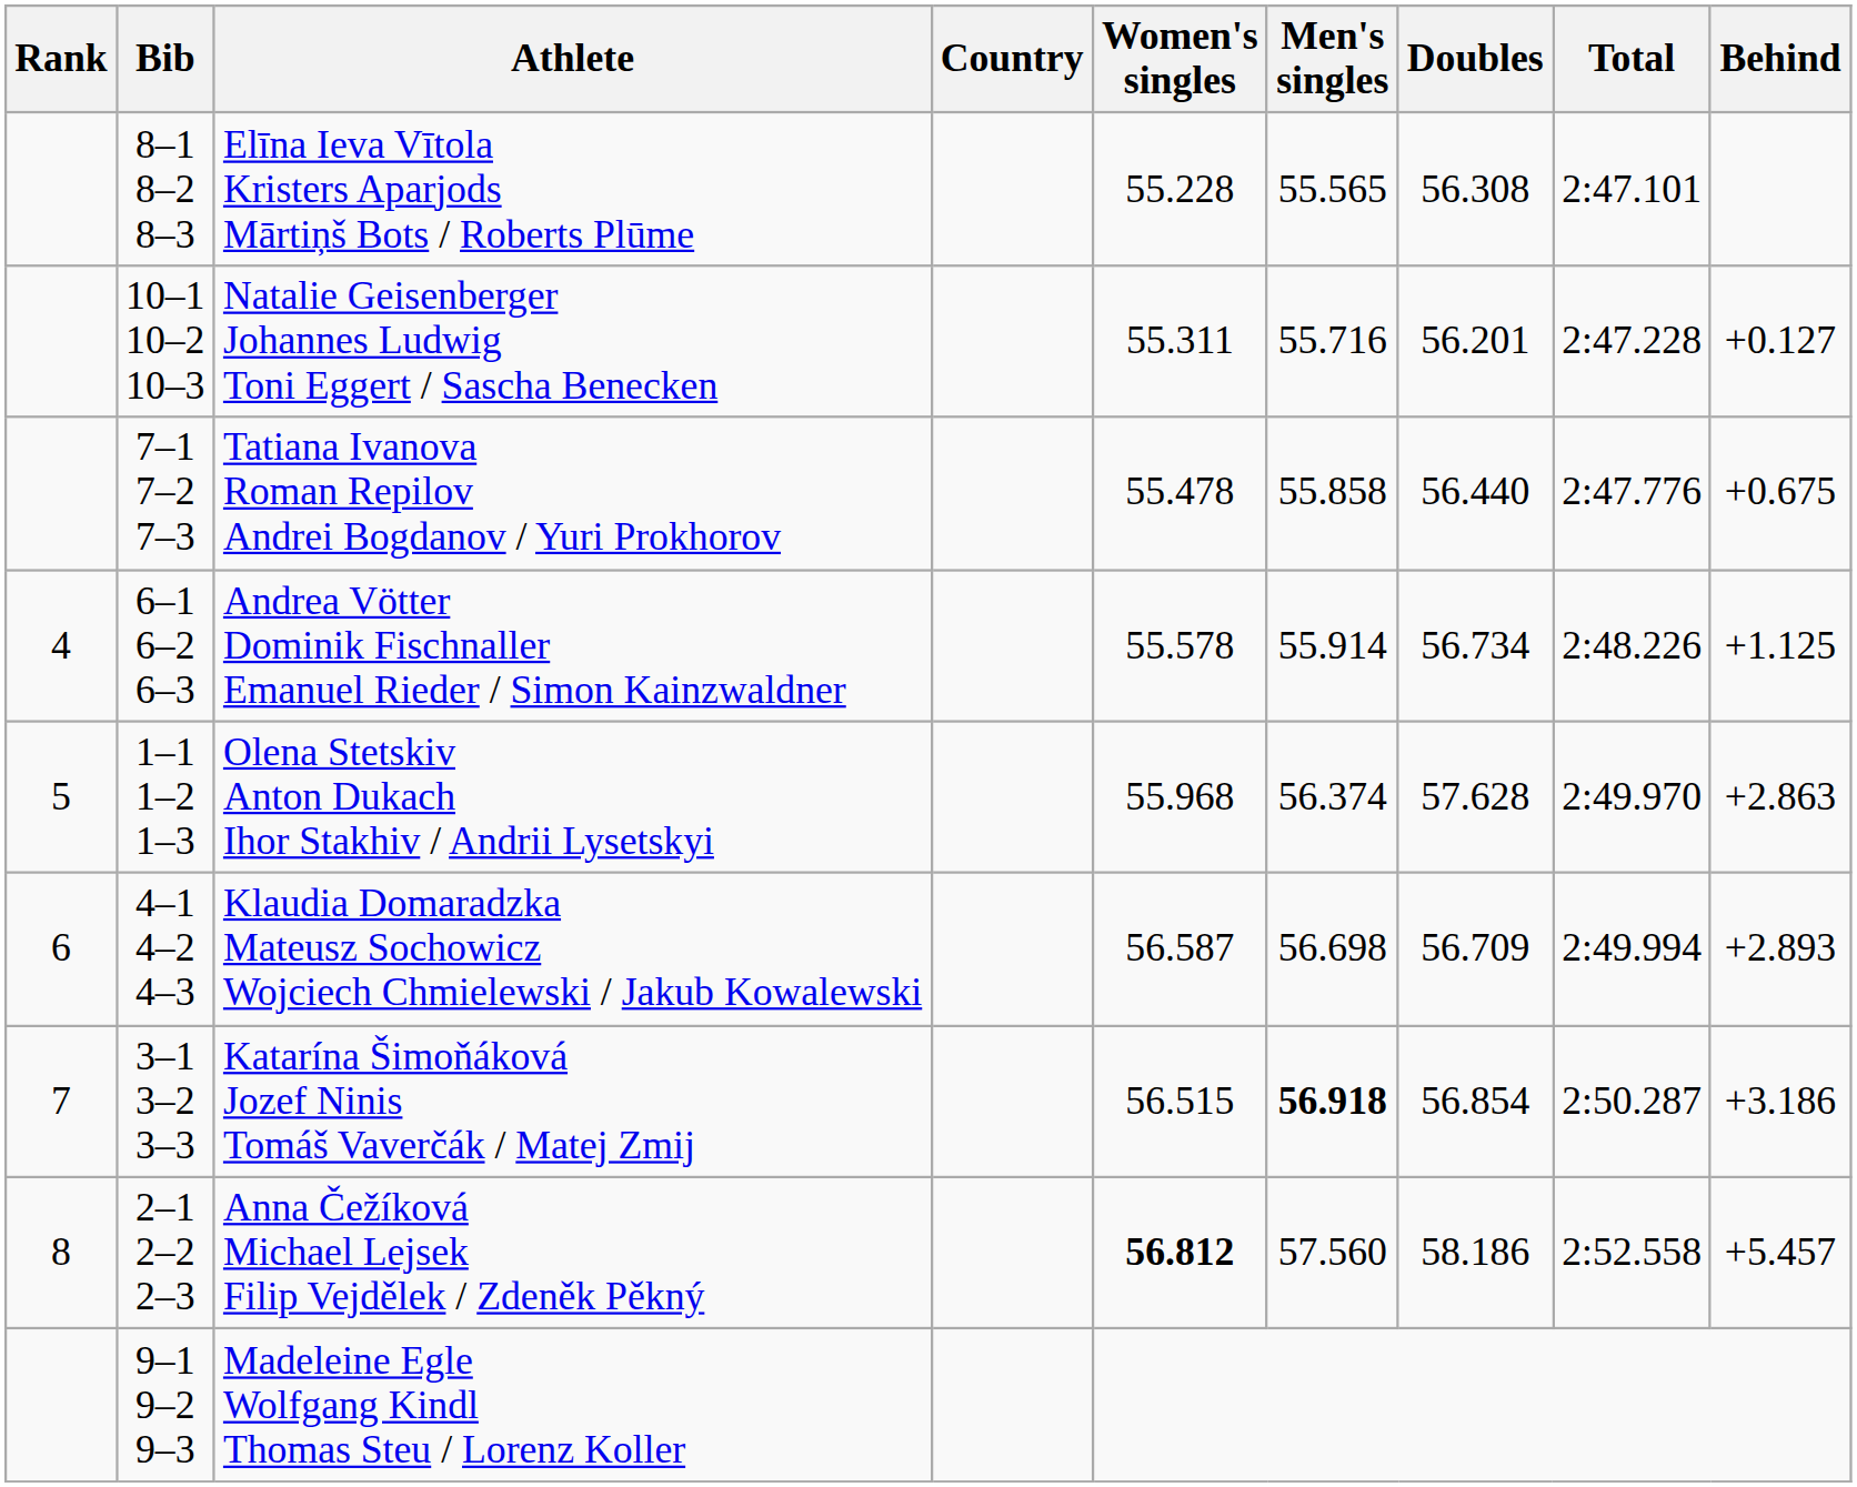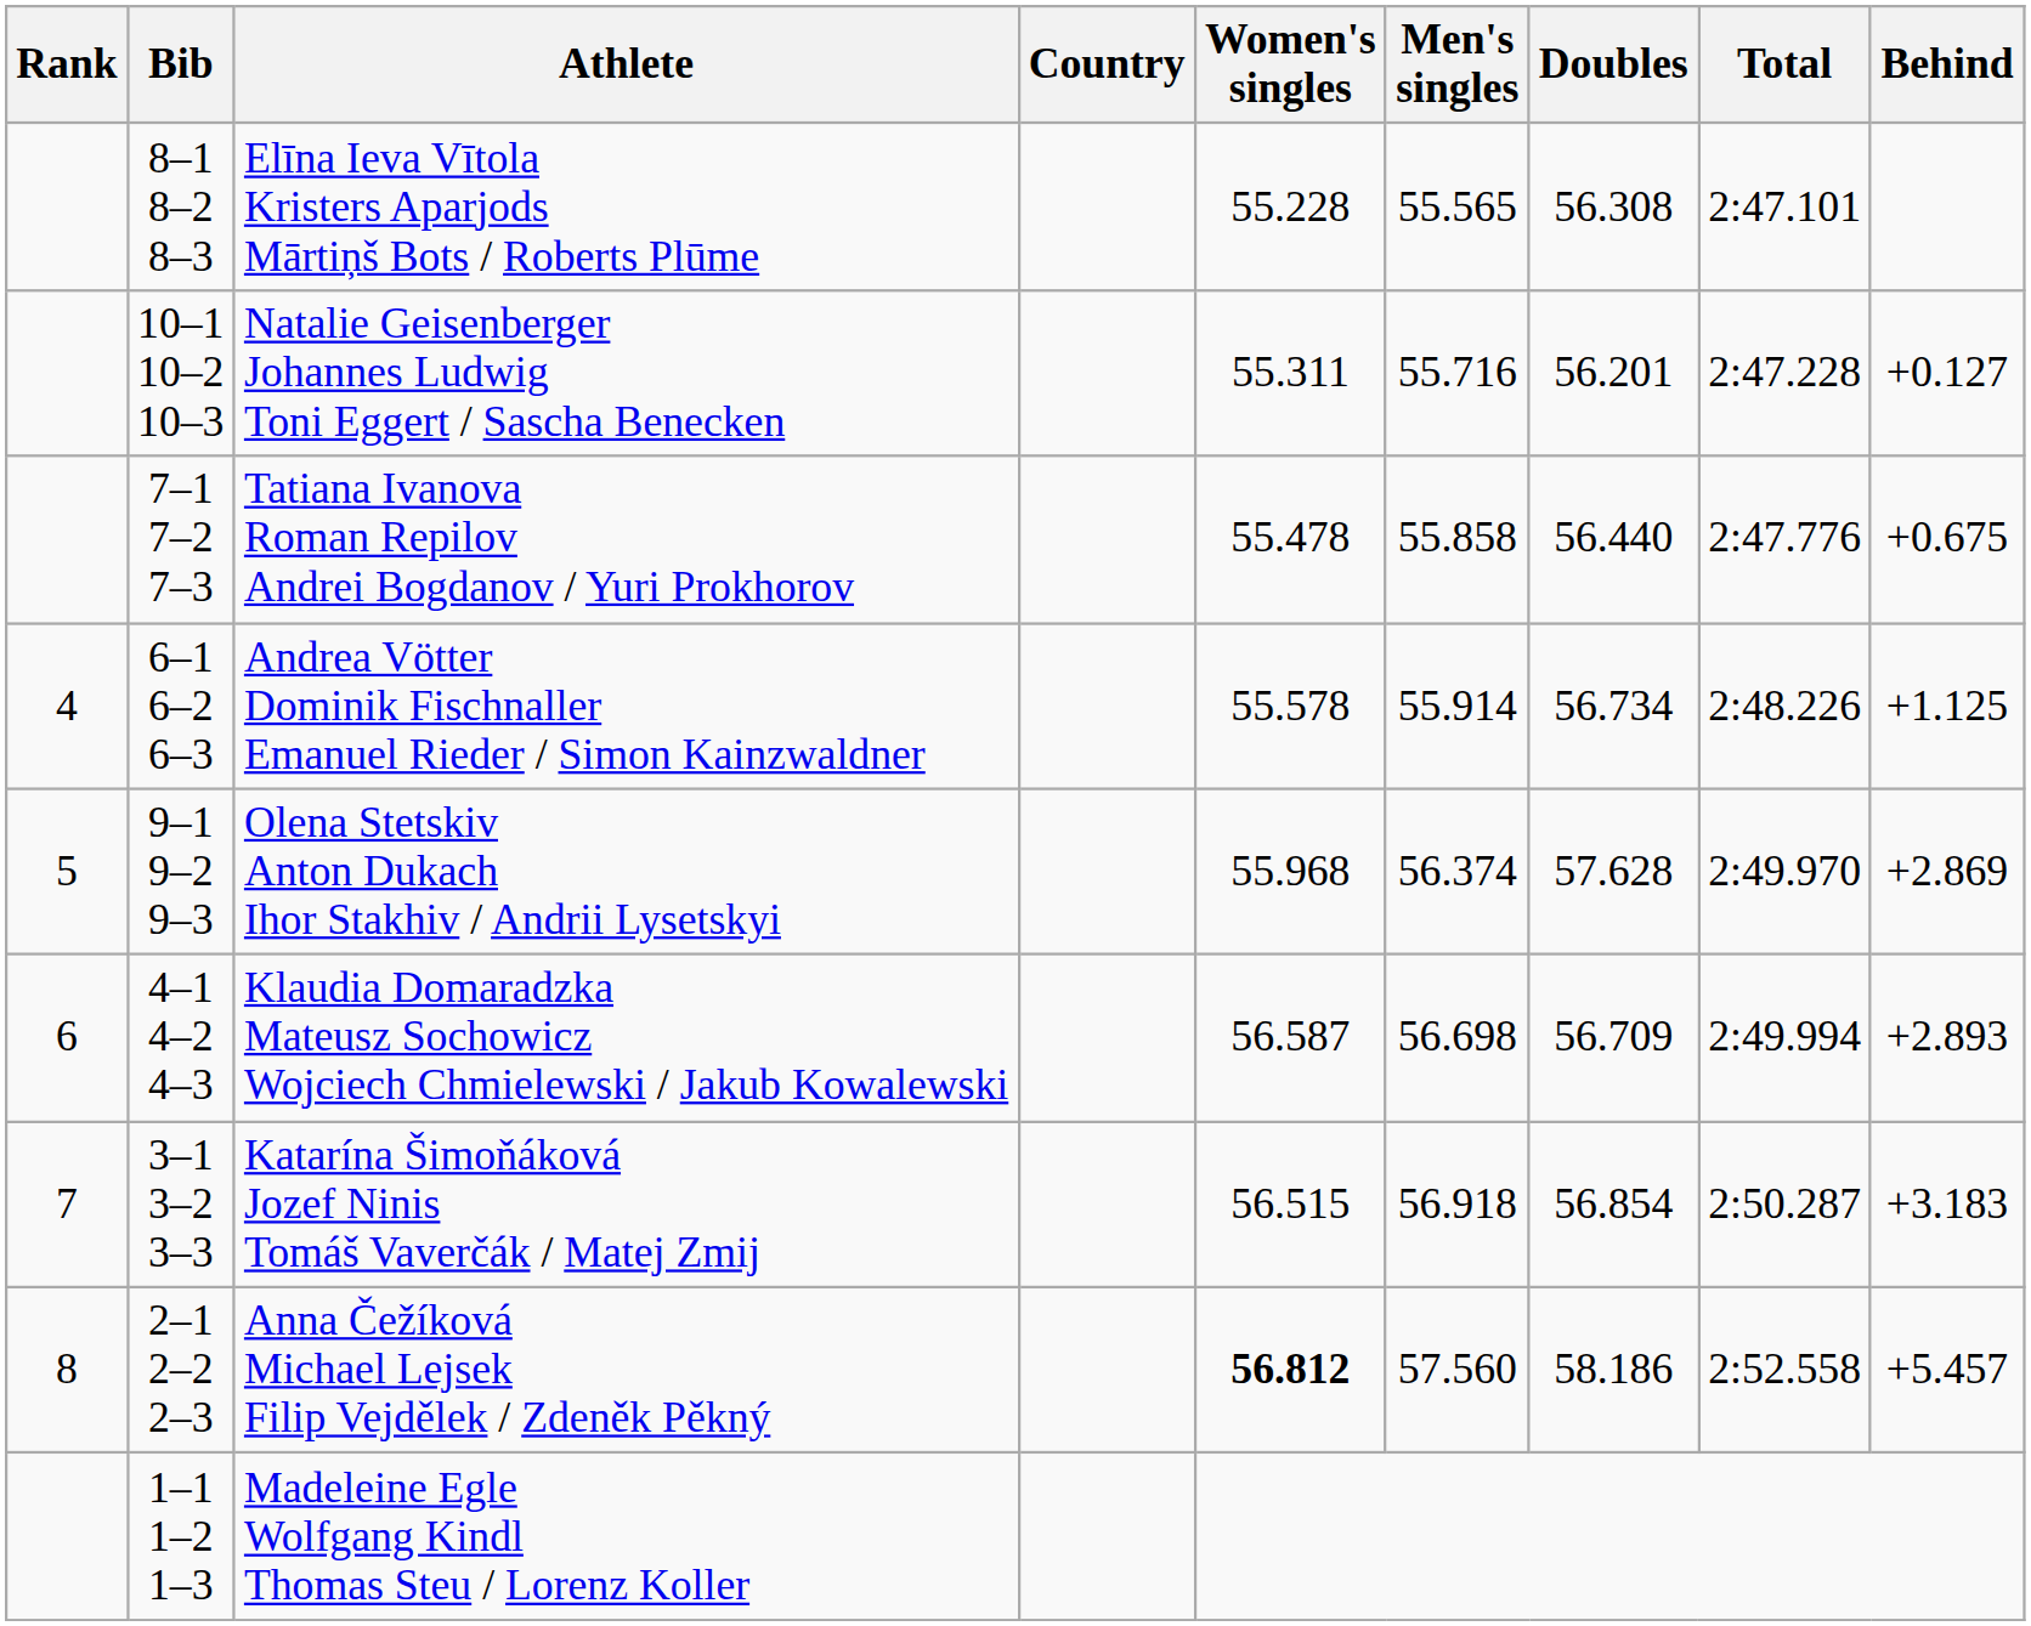Olena Stetskiv Anton Dukach Ihor Stakhiv / Andrii Lysetskyi | Bib: 1–1 1–2 1–3 -> 9–1 9–2 9–3
Olena Stetskiv Anton Dukach Ihor Stakhiv / Andrii Lysetskyi | Behind: +2.863 -> +2.869
Katarína Šimoňáková Jozef Ninis Tomáš Vaverčák / Matej Zmij | Men's singles: bold -> normal
Katarína Šimoňáková Jozef Ninis Tomáš Vaverčák / Matej Zmij | Behind: +3.186 -> +3.183
Madeleine Egle Wolfgang Kindl Thomas Steu / Lorenz Koller | Bib: 9–1 9–2 9–3 -> 1–1 1–2 1–3
